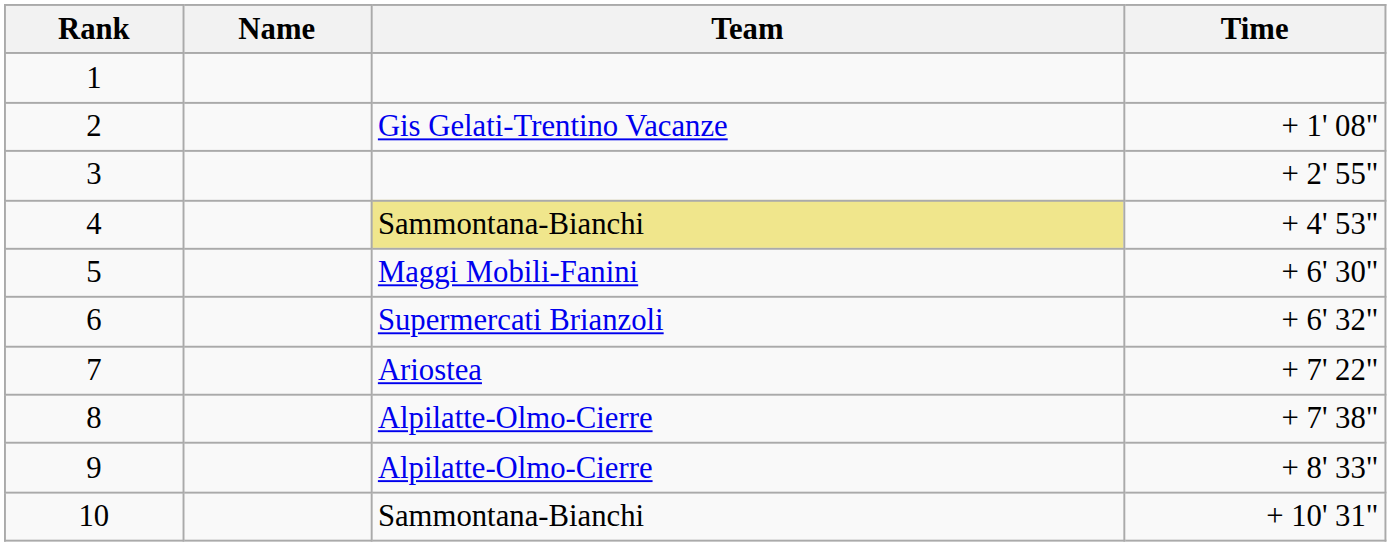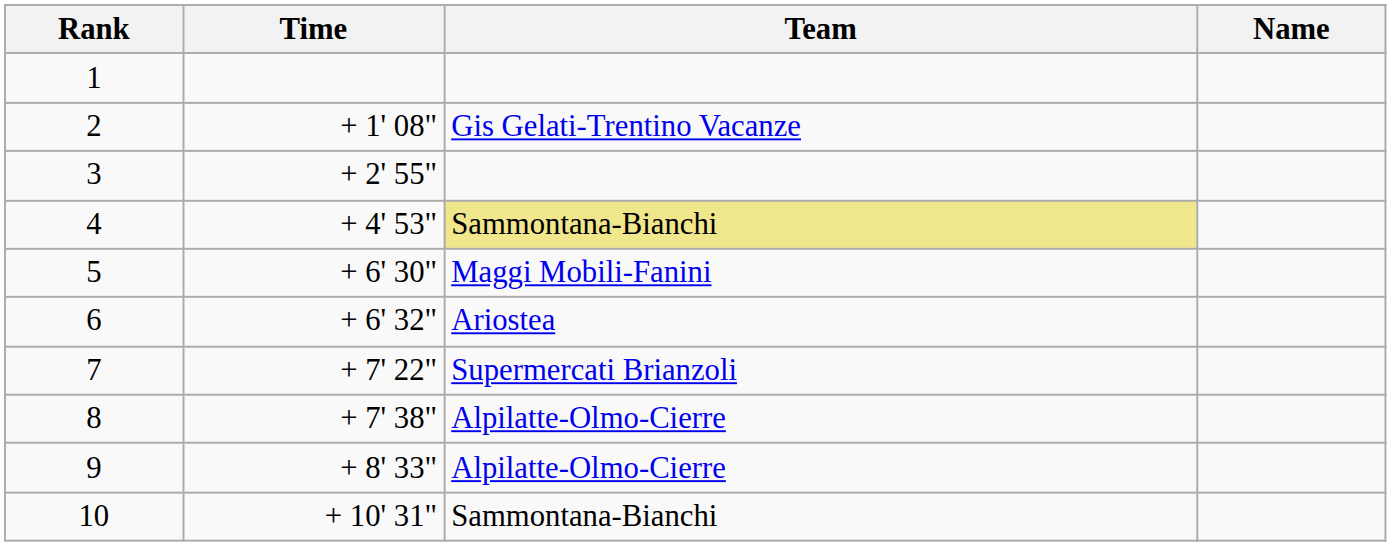columns swapped: Name <-> Time
6 | Team: Supermercati Brianzoli -> Ariostea
7 | Team: Ariostea -> Supermercati Brianzoli
